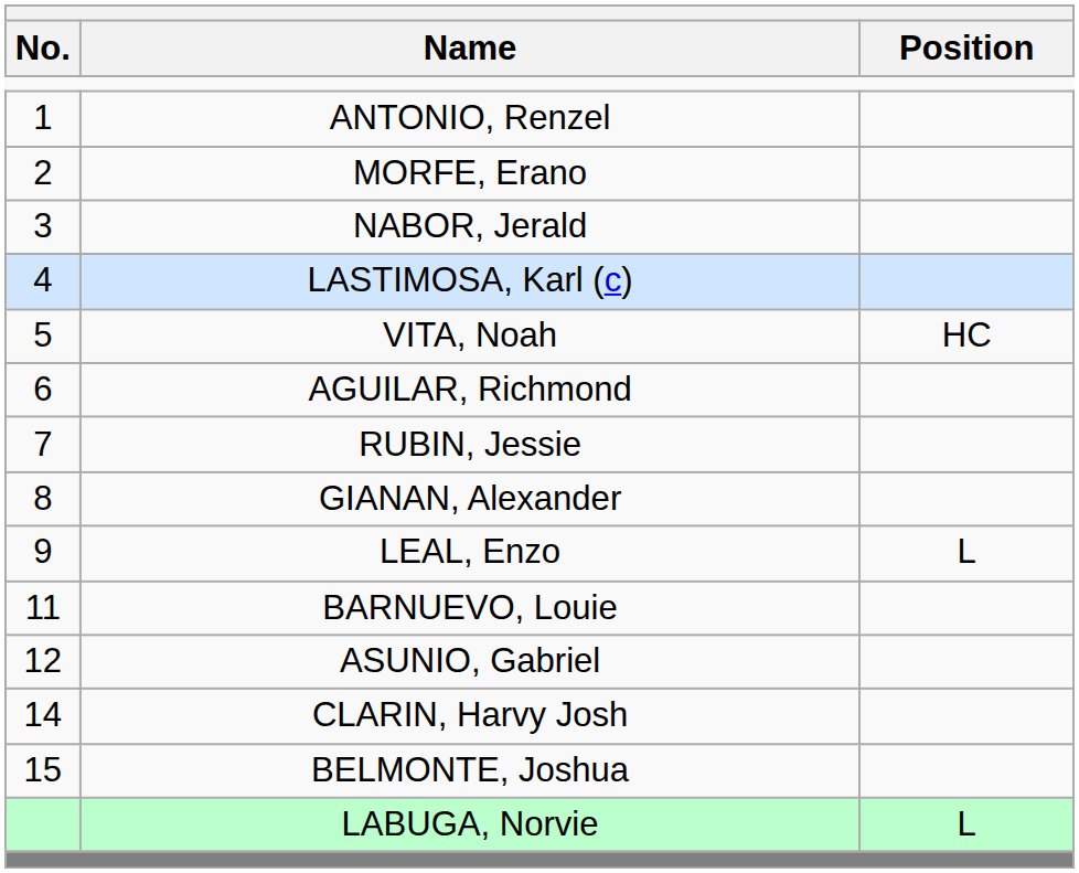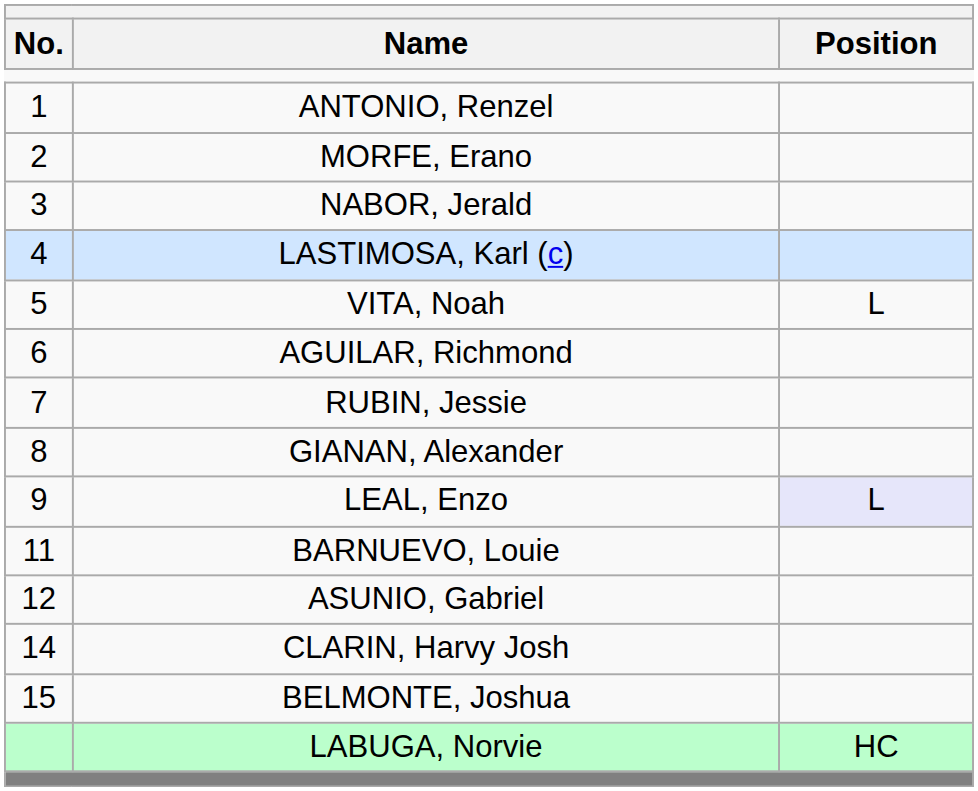VITA, Noah | Position: HC -> L
LEAL, Enzo | Position: no background -> lavender background
LABUGA, Norvie | Position: L -> HC
